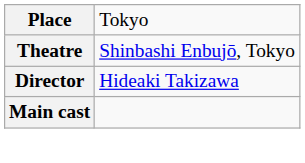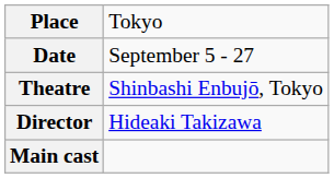+ row: Date | September 5 - 27
